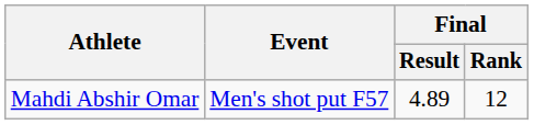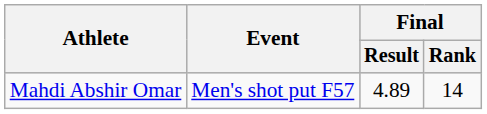Mahdi Abshir Omar | Final / Rank: 12 -> 14
